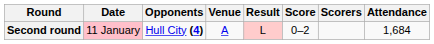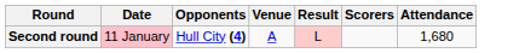- column: Score | 0–2
Second round | Attendance: 1,684 -> 1,680
